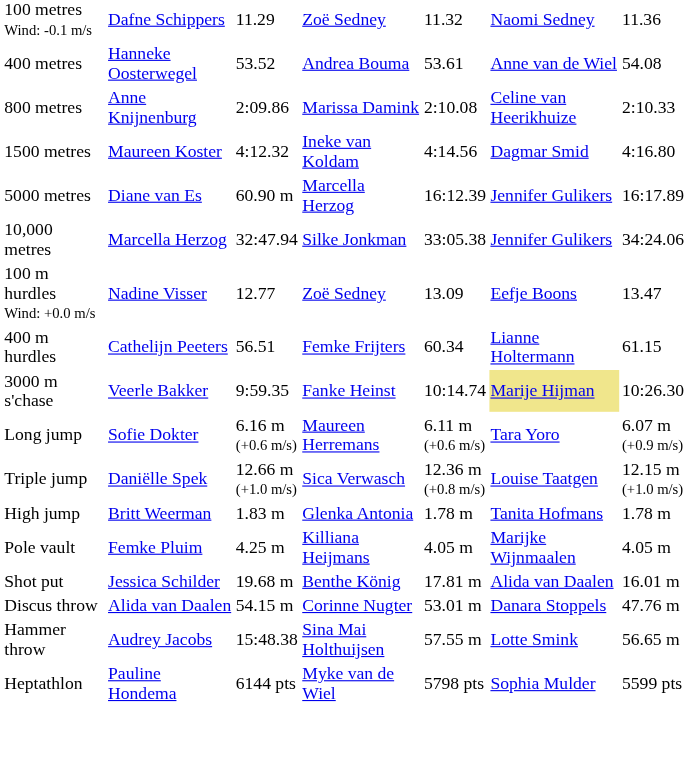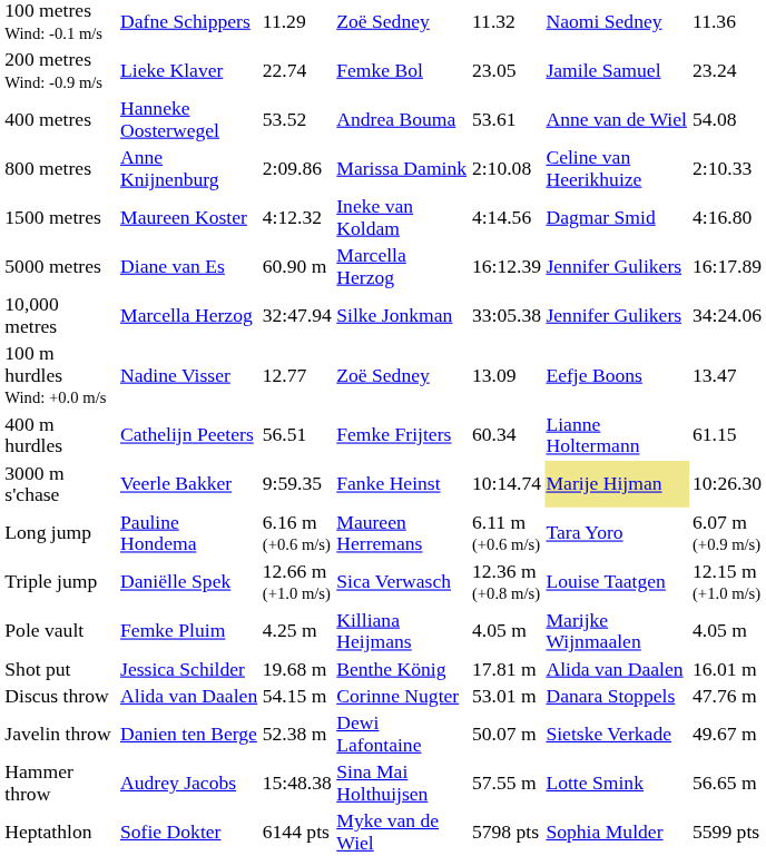+ row: 200 metres Wind: -0.9 m/s | Lieke Klaver | 22.74 | Femke Bol | 23.05 | Jamile Samuel | 23.24
Long jump | column 2: Sofie Dokter -> Pauline Hondema
- row: High jump | Britt Weerman | 1.83 m | Glenka Antonia | 1.78 m | Tanita Hofmans | 1.78 m
+ row: Javelin throw | Danien ten Berge | 52.38 m | Dewi Lafontaine | 50.07 m | Sietske Verkade | 49.67 m
Heptathlon | column 2: Pauline Hondema -> Sofie Dokter
